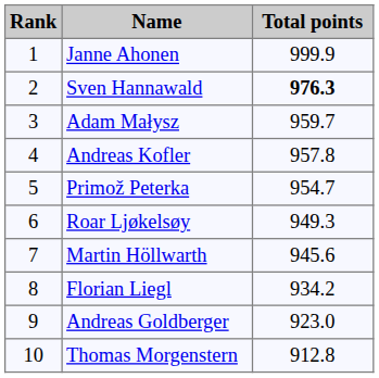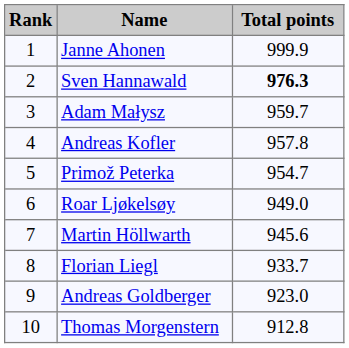Roar Ljøkelsøy | Total points: 949.3 -> 949.0
Florian Liegl | Total points: 934.2 -> 933.7
